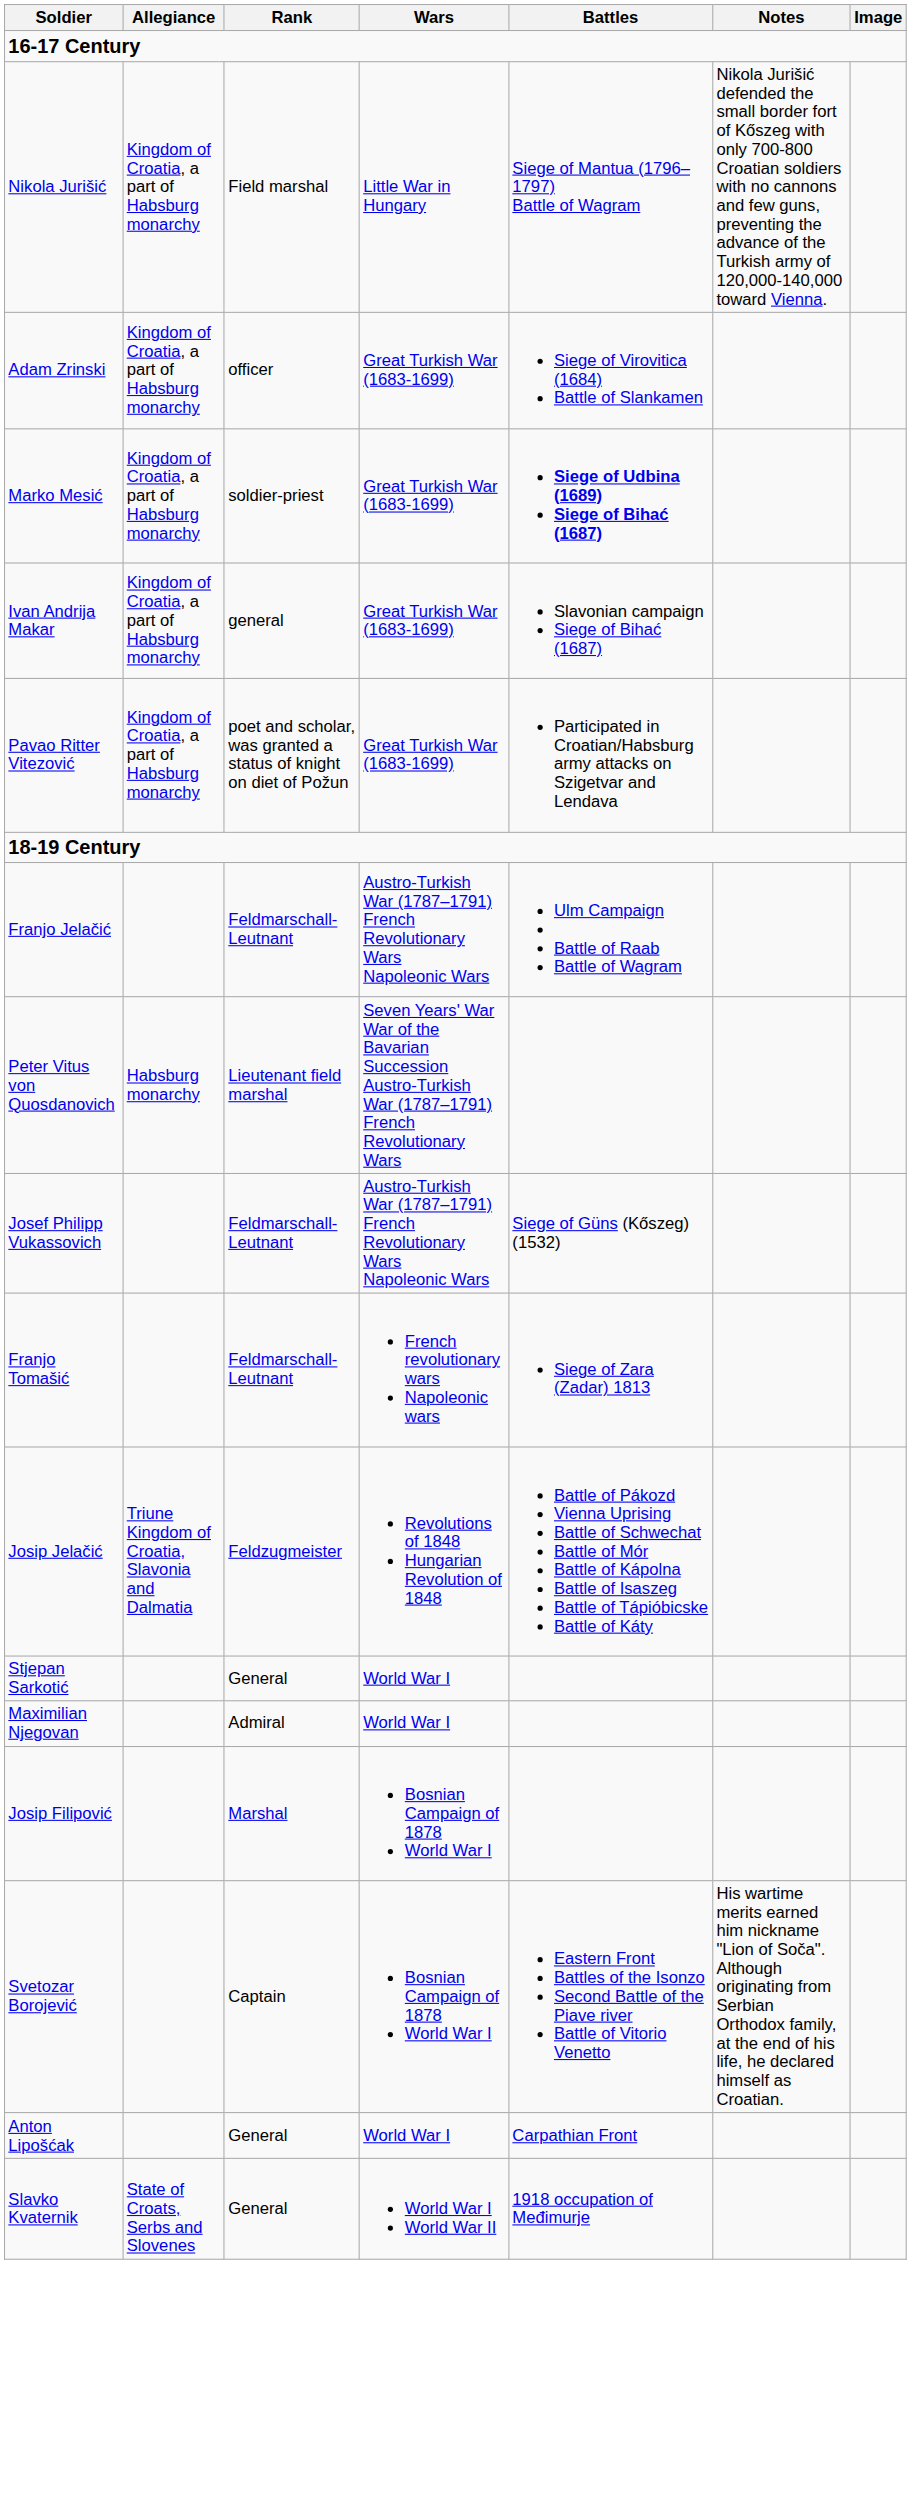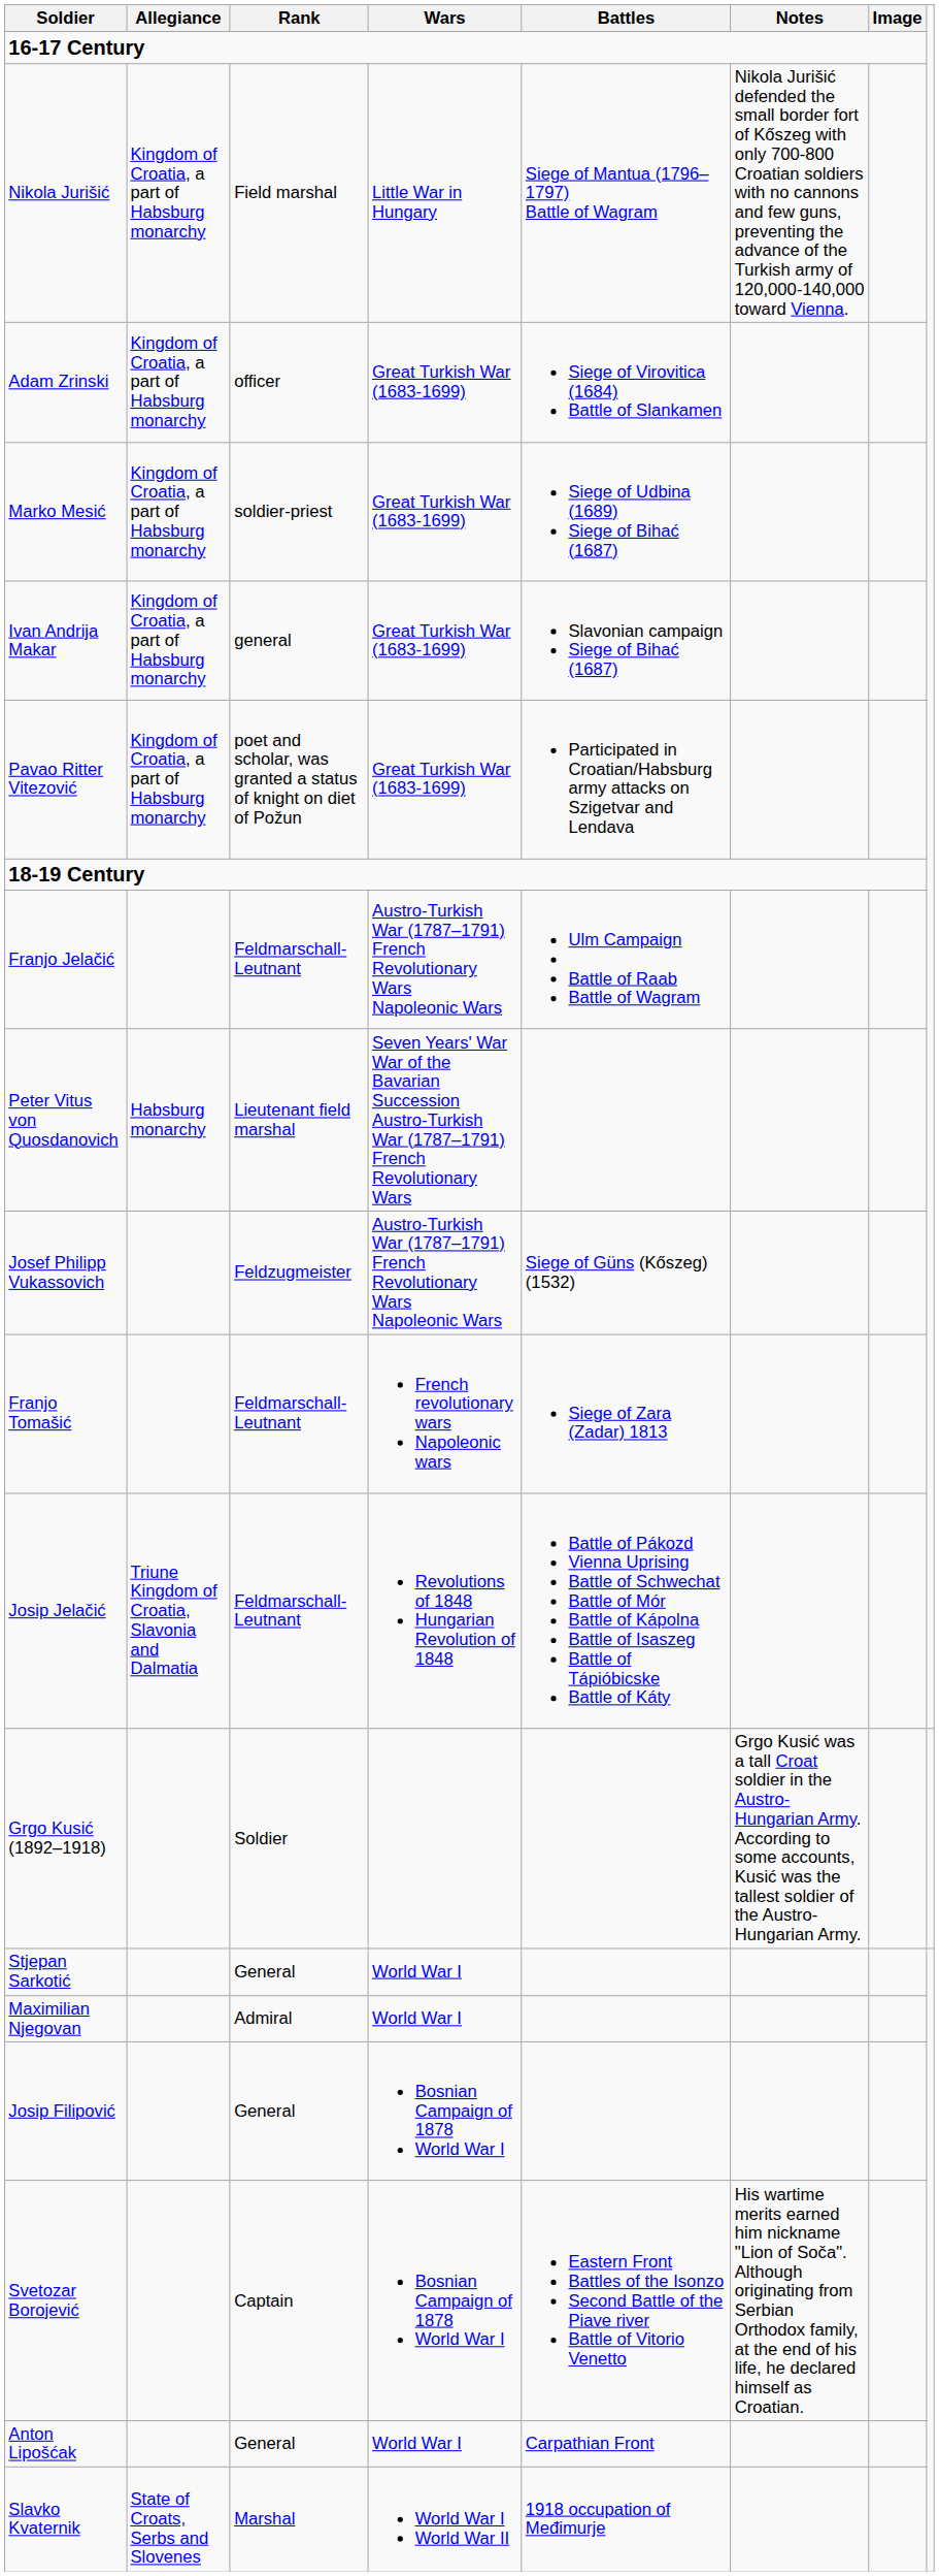Marko Mesić | Battles: bold -> normal
Josef Philipp Vukassovich | Rank: Feldmarschall-Leutnant -> Feldzugmeister
Josip Jelačić | Rank: Feldzugmeister -> Feldmarschall-Leutnant
+ row: Grgo Kusić (1892–1918) | Soldier | Grgo Kusić was a tall Croat soldier in the Austro-Hungarian Army. According to some accounts, Kusić was the tallest soldier of the Austro-Hungarian Army.
Josip Filipović | Rank: Marshal -> General
Slavko Kvaternik | Rank: General -> Marshal
